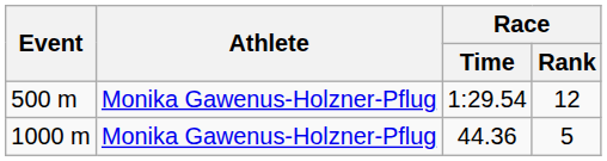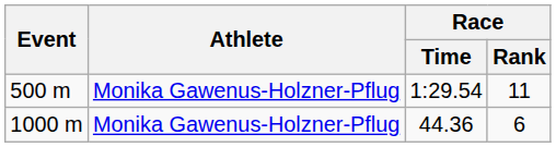500 m | Race / Rank: 12 -> 11
1000 m | Race / Rank: 5 -> 6
